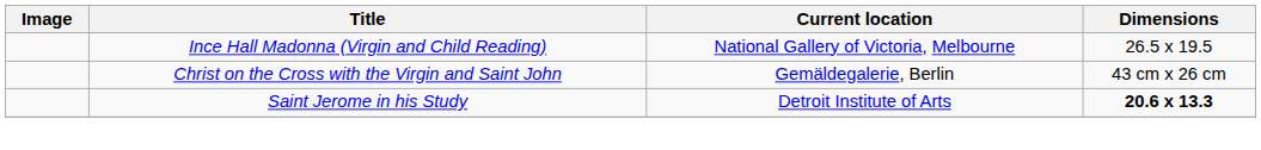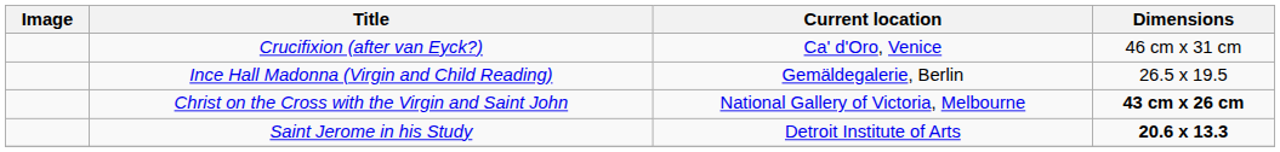+ row: Crucifixion (after van Eyck?) | Ca' d'Oro, Venice | 46 cm x 31 cm
Ince Hall Madonna (Virgin and Child Reading) | Current location: National Gallery of Victoria, Melbourne -> Gemäldegalerie, Berlin
Christ on the Cross with the Virgin and Saint John | Current location: Gemäldegalerie, Berlin -> National Gallery of Victoria, Melbourne
Christ on the Cross with the Virgin and Saint John | Dimensions: normal -> bold
